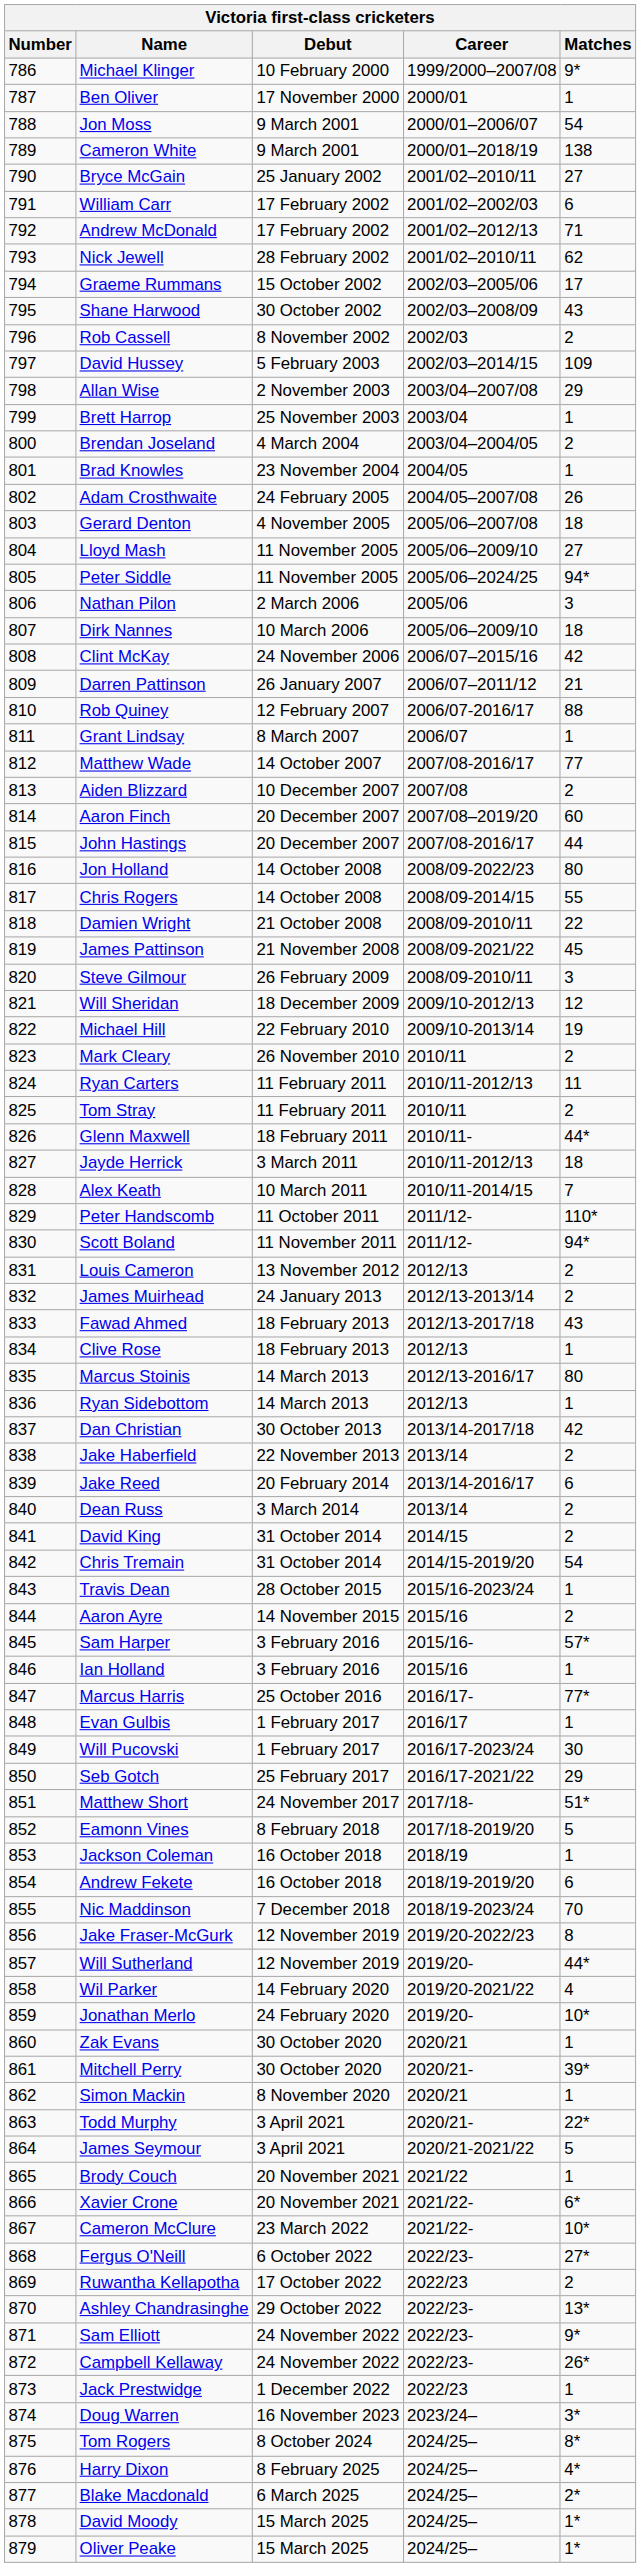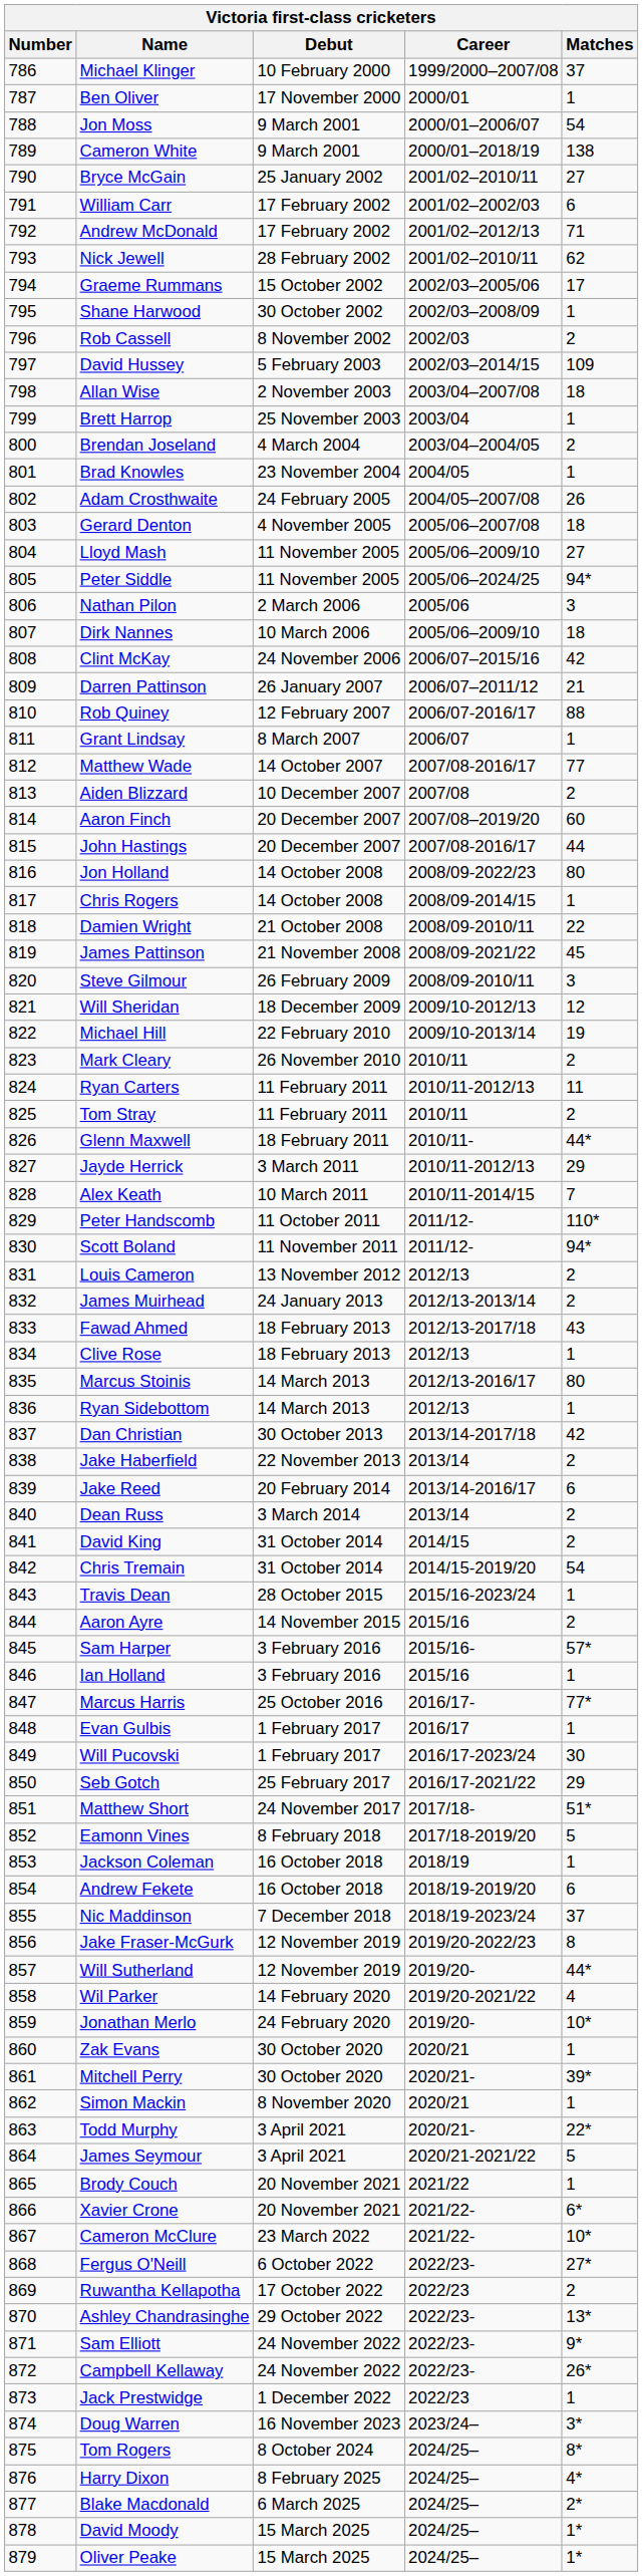Michael Klinger | Matches: 9* -> 37
Shane Harwood | Matches: 43 -> 1
Allan Wise | Matches: 29 -> 18
Chris Rogers | Matches: 55 -> 1
Jayde Herrick | Matches: 18 -> 29
Nic Maddinson | Matches: 70 -> 37
